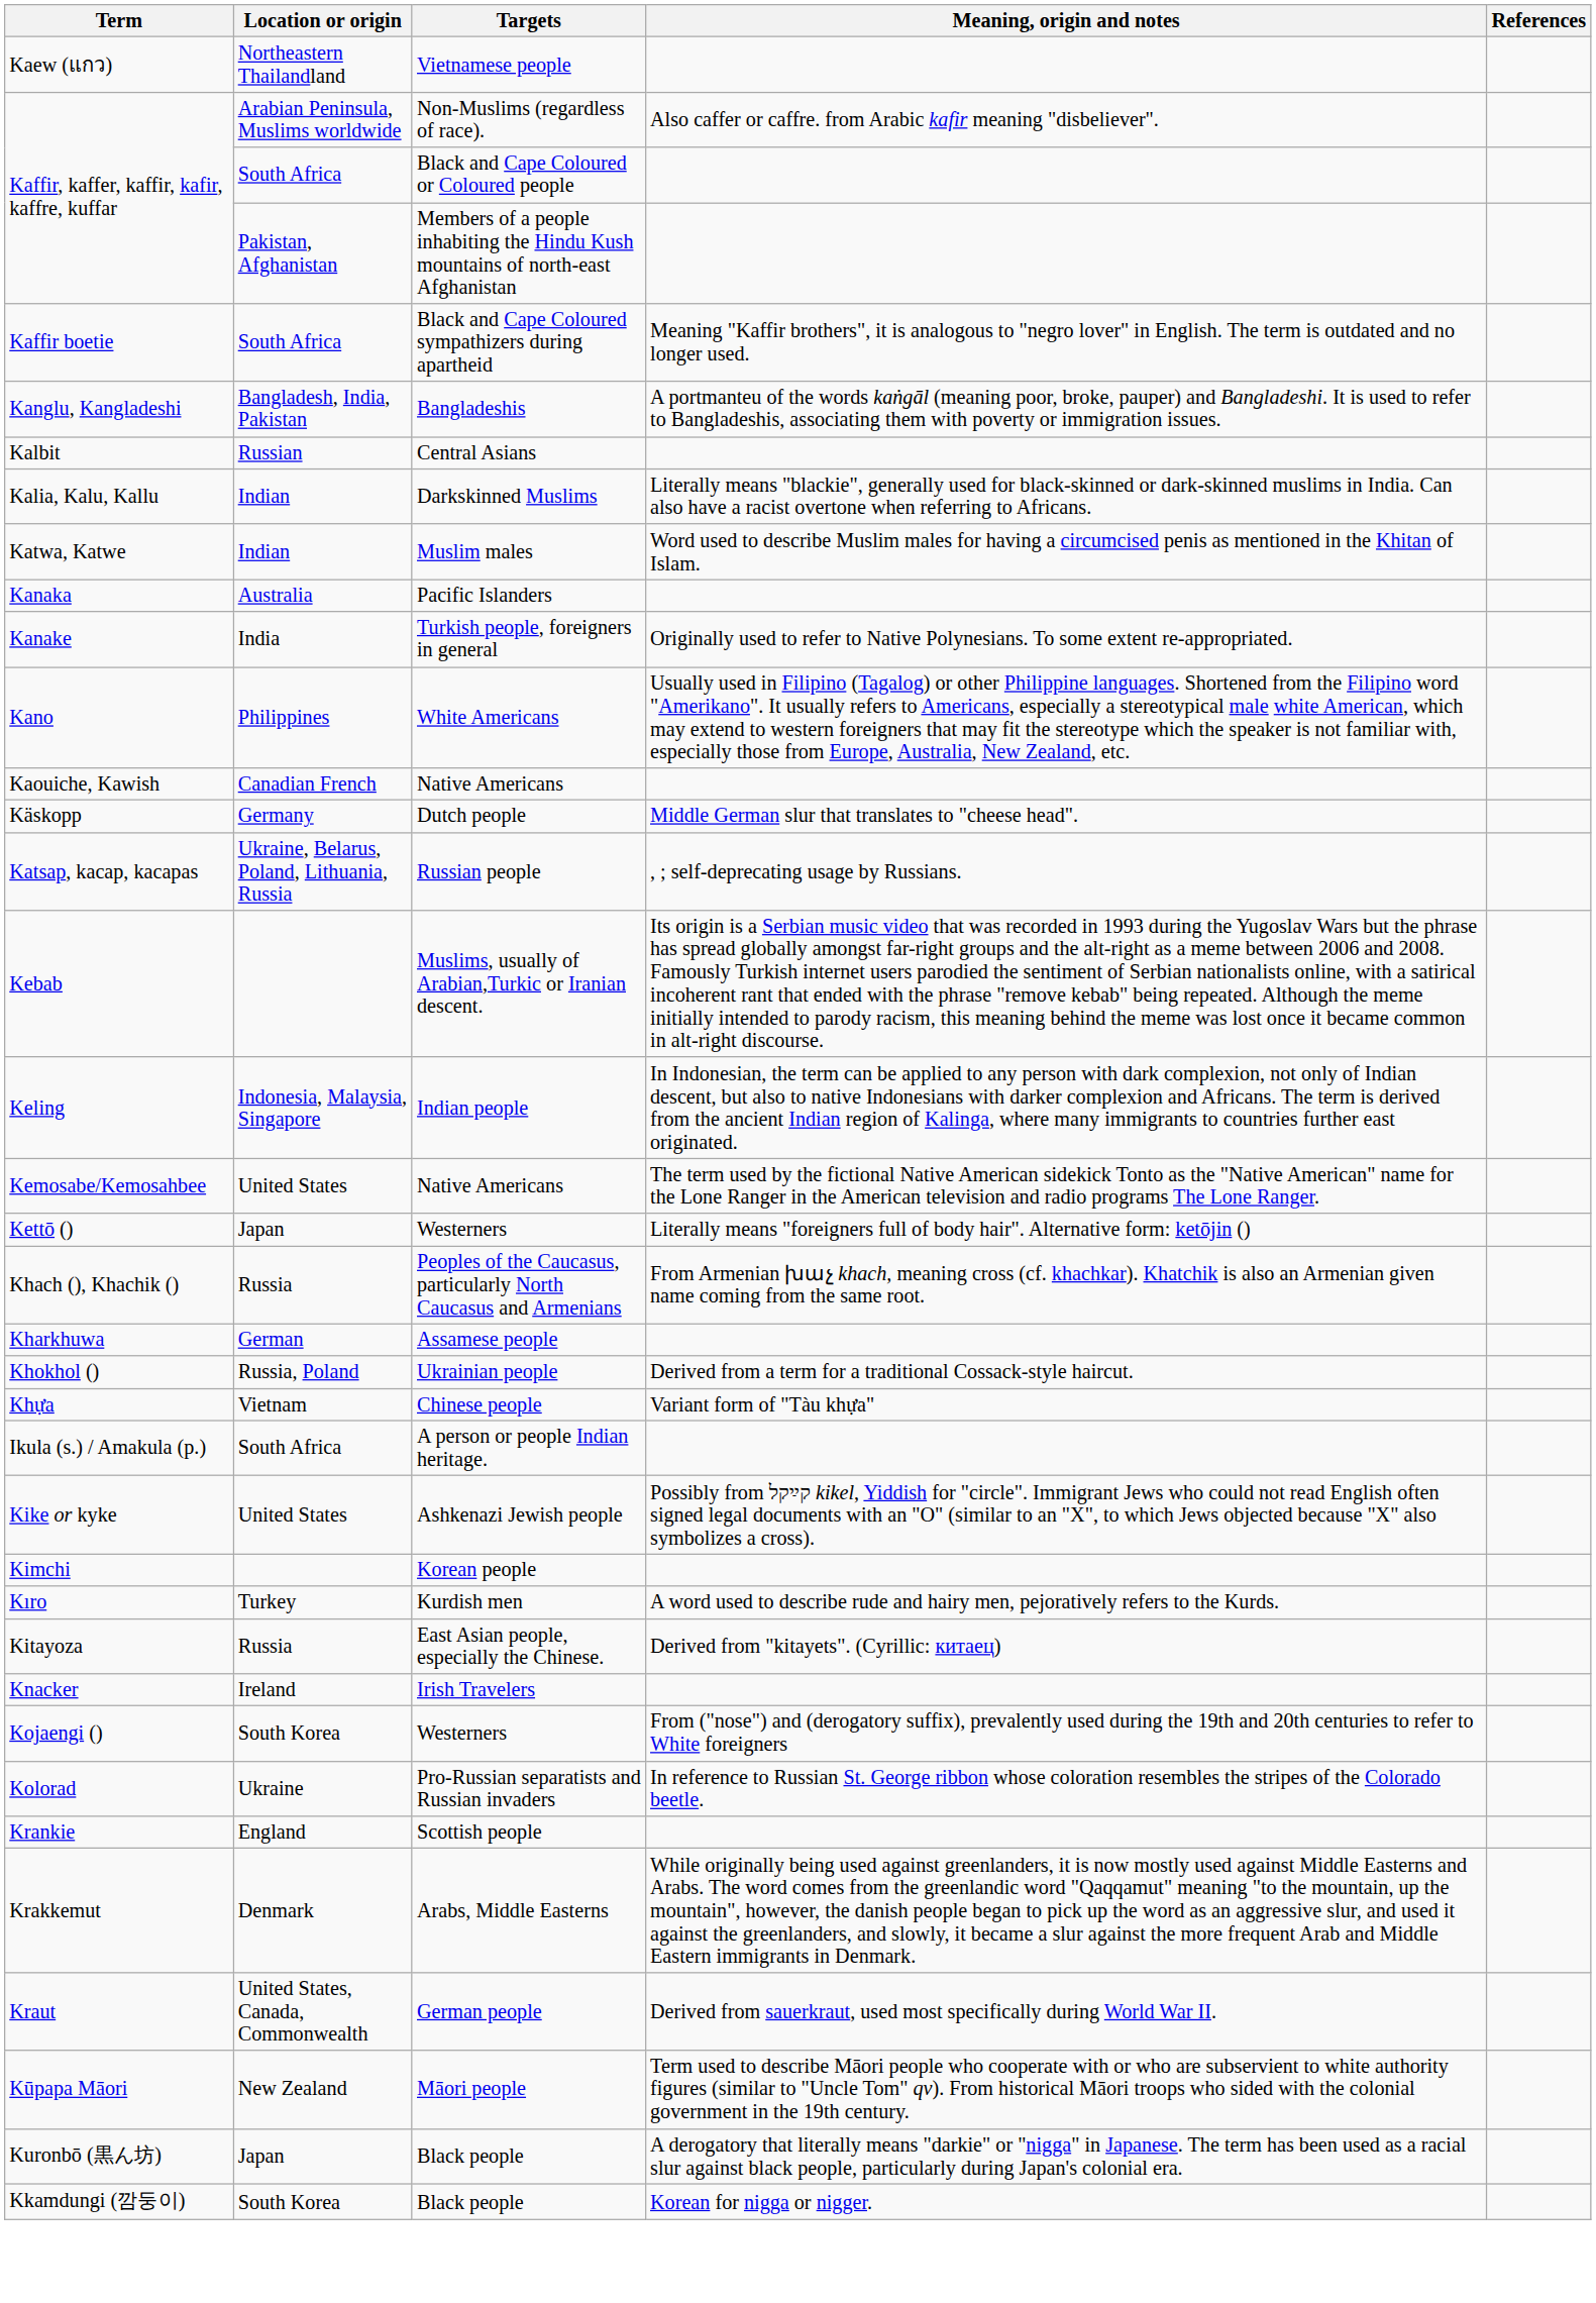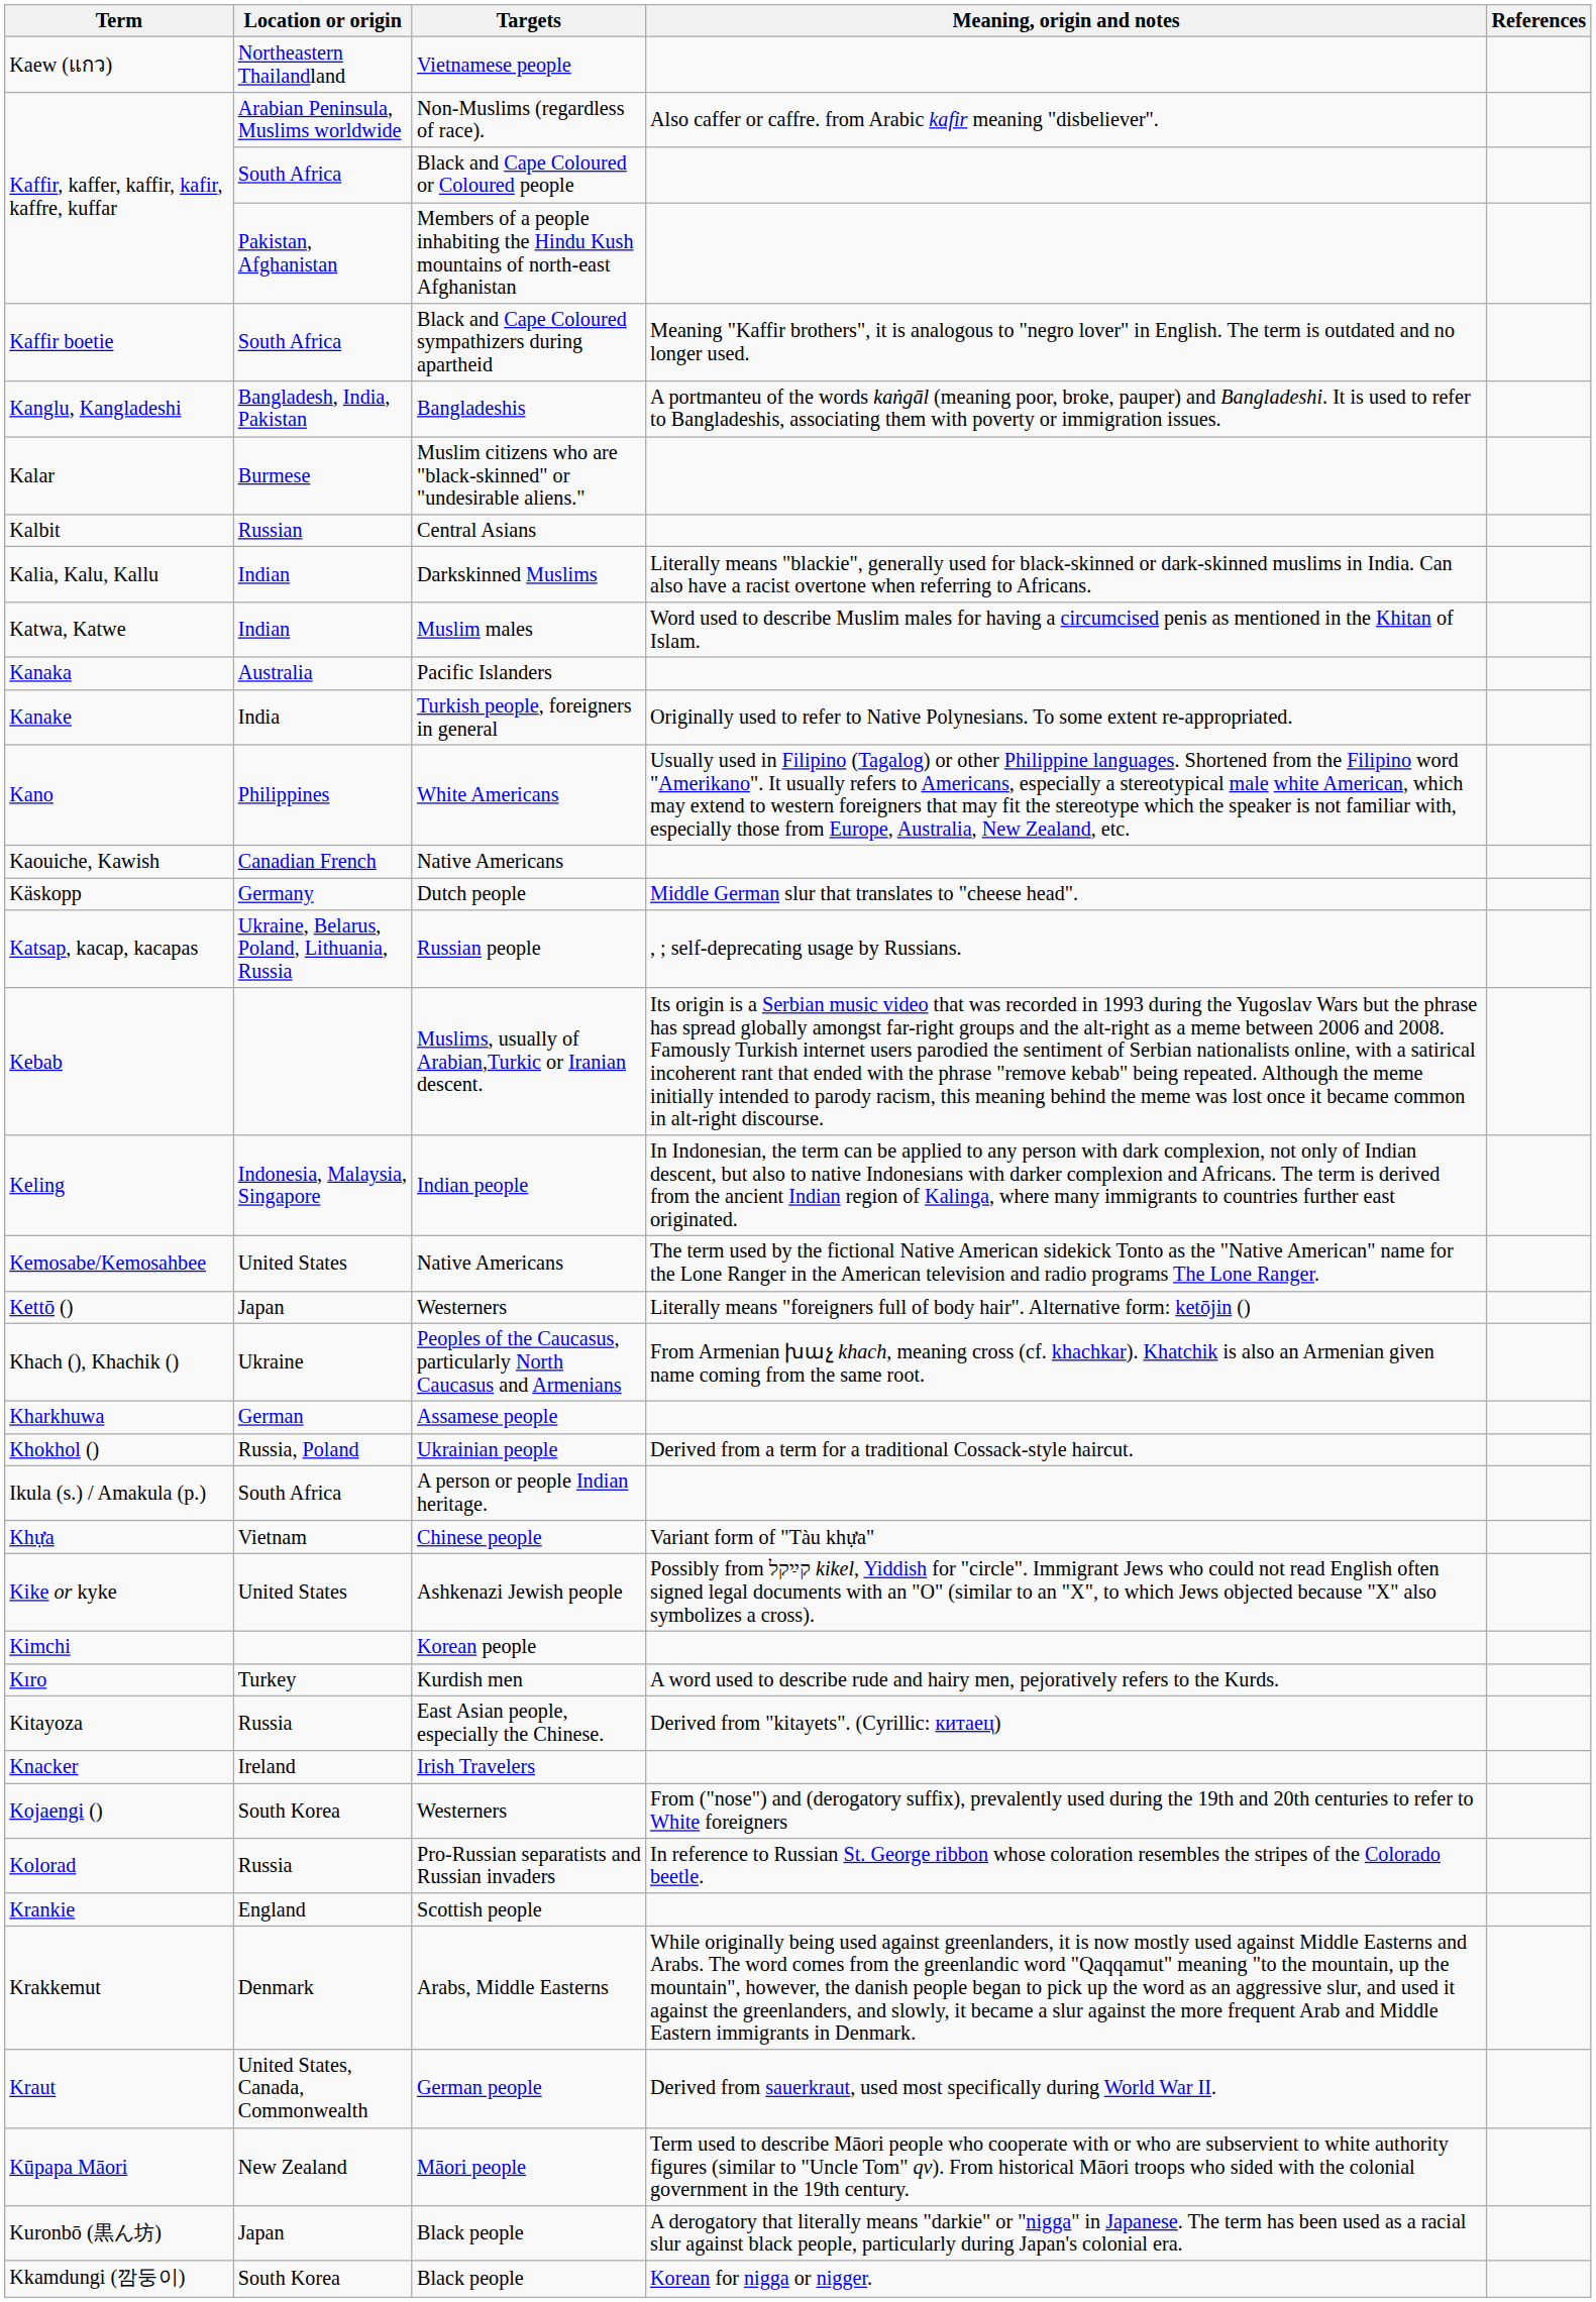+ row: Kalar | Burmese | Muslim citizens who are "black-skinned" or "undesirable aliens."
Khach (), Khachik () | Location or origin: Russia -> Ukraine
rows swapped: Khựa <-> Ikula (s.) / Amakula (p.)
Kolorad | Location or origin: Ukraine -> Russia
